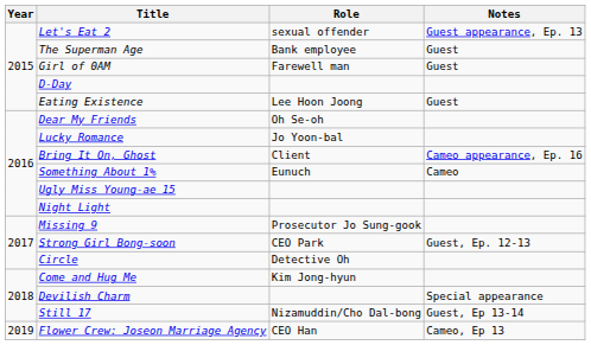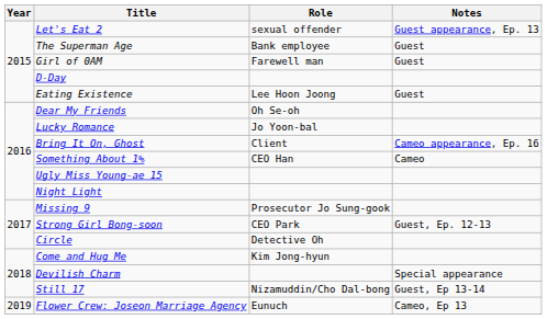Something About 1% | Role: Eunuch -> CEO Han
Flower Crew: Joseon Marriage Agency | Role: CEO Han -> Eunuch
